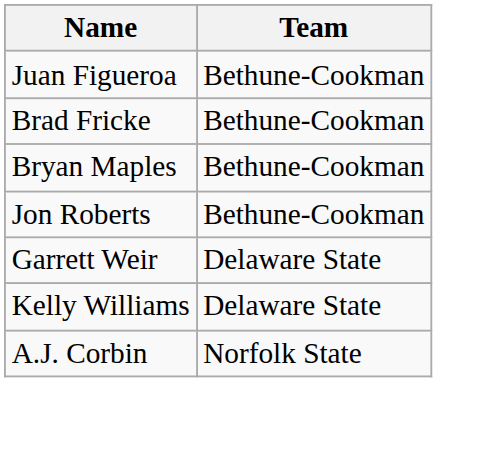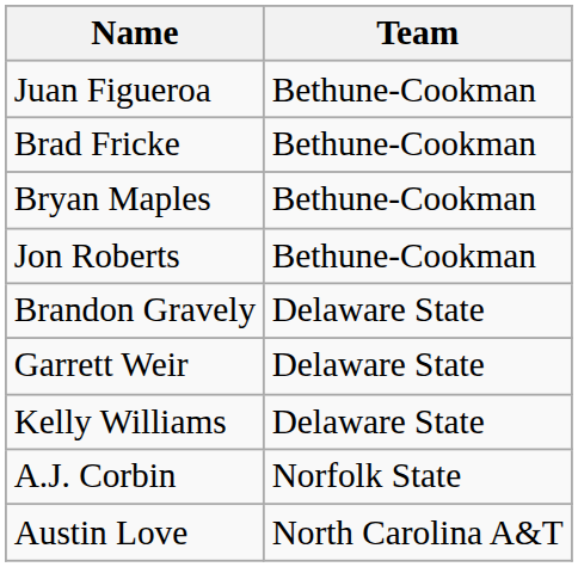+ row: Brandon Gravely | Delaware State
+ row: Austin Love | North Carolina A&T
